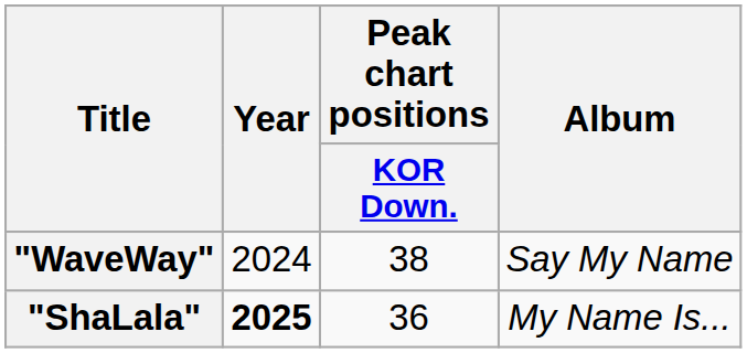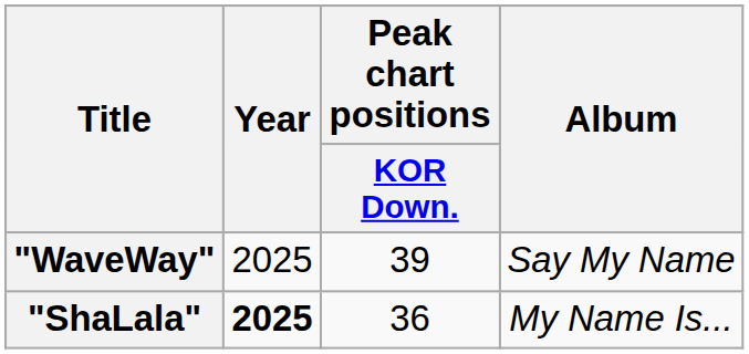"WaveWay" | Year: 2024 -> 2025
"WaveWay" | Peak chart positions / KOR Down.: 38 -> 39
